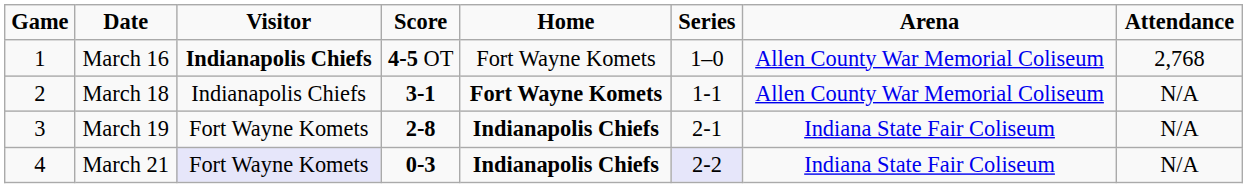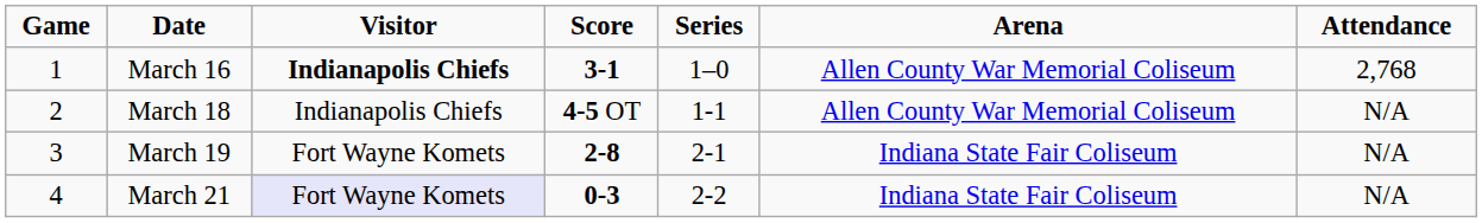- column: Home | Fort Wayne Komets | Fort Wayne Komets | Indianapolis Chiefs | Indianapolis Chiefs
March 16 | Score: 4-5 OT -> 3-1
March 18 | Score: 3-1 -> 4-5 OT
March 21 | Series: lavender background -> no background
